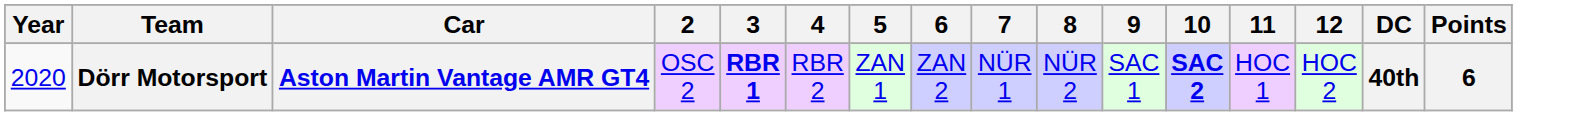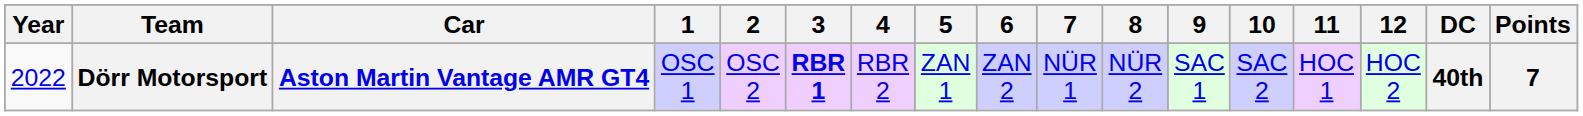+ column: 1 | OSC 1
Dörr Motorsport | Year: 2020 -> 2022
Dörr Motorsport | 10: bold -> normal
Dörr Motorsport | Points: 6 -> 7
